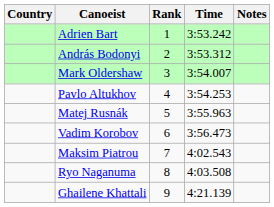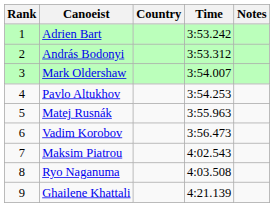columns swapped: Rank <-> Country
